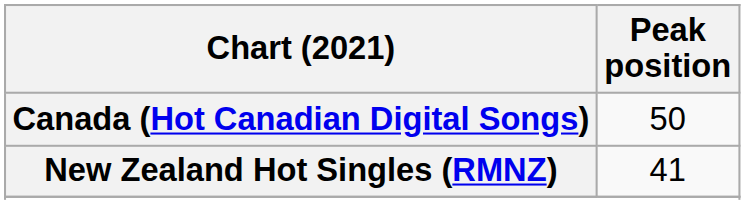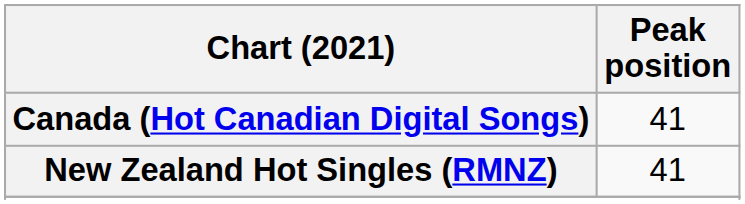Canada (Hot Canadian Digital Songs) | Peak position: 50 -> 41
